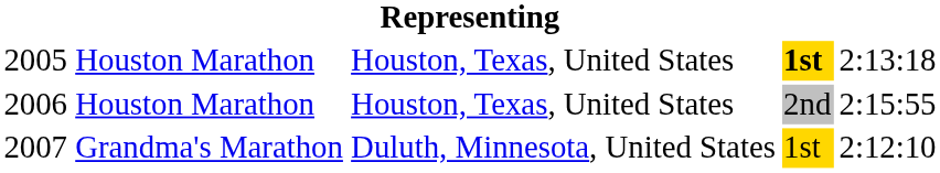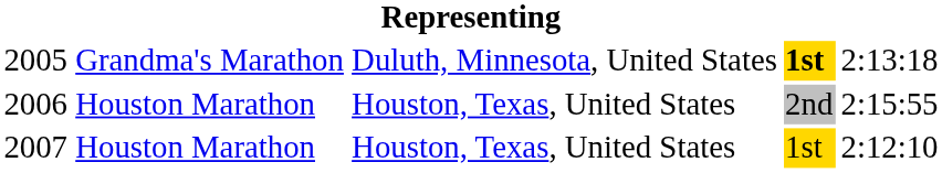2005 | column 2: Houston Marathon -> Grandma's Marathon
2005 | column 3: Houston, Texas, United States -> Duluth, Minnesota, United States
2007 | column 2: Grandma's Marathon -> Houston Marathon
2007 | column 3: Duluth, Minnesota, United States -> Houston, Texas, United States
